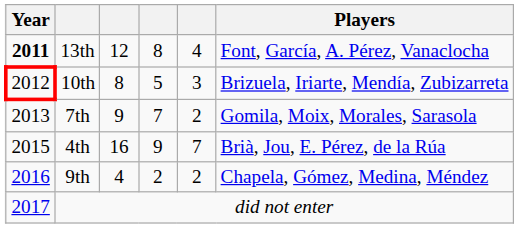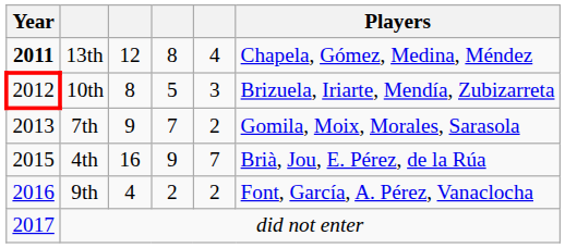13th | Players: Font, García, A. Pérez, Vanaclocha -> Chapela, Gómez, Medina, Méndez
9th | Players: Chapela, Gómez, Medina, Méndez -> Font, García, A. Pérez, Vanaclocha
